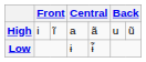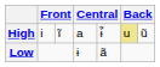High | column 5: ã -> ɨ̃
High | column 6: no background -> khaki background
Low | column 5: ɨ̃ -> ã
